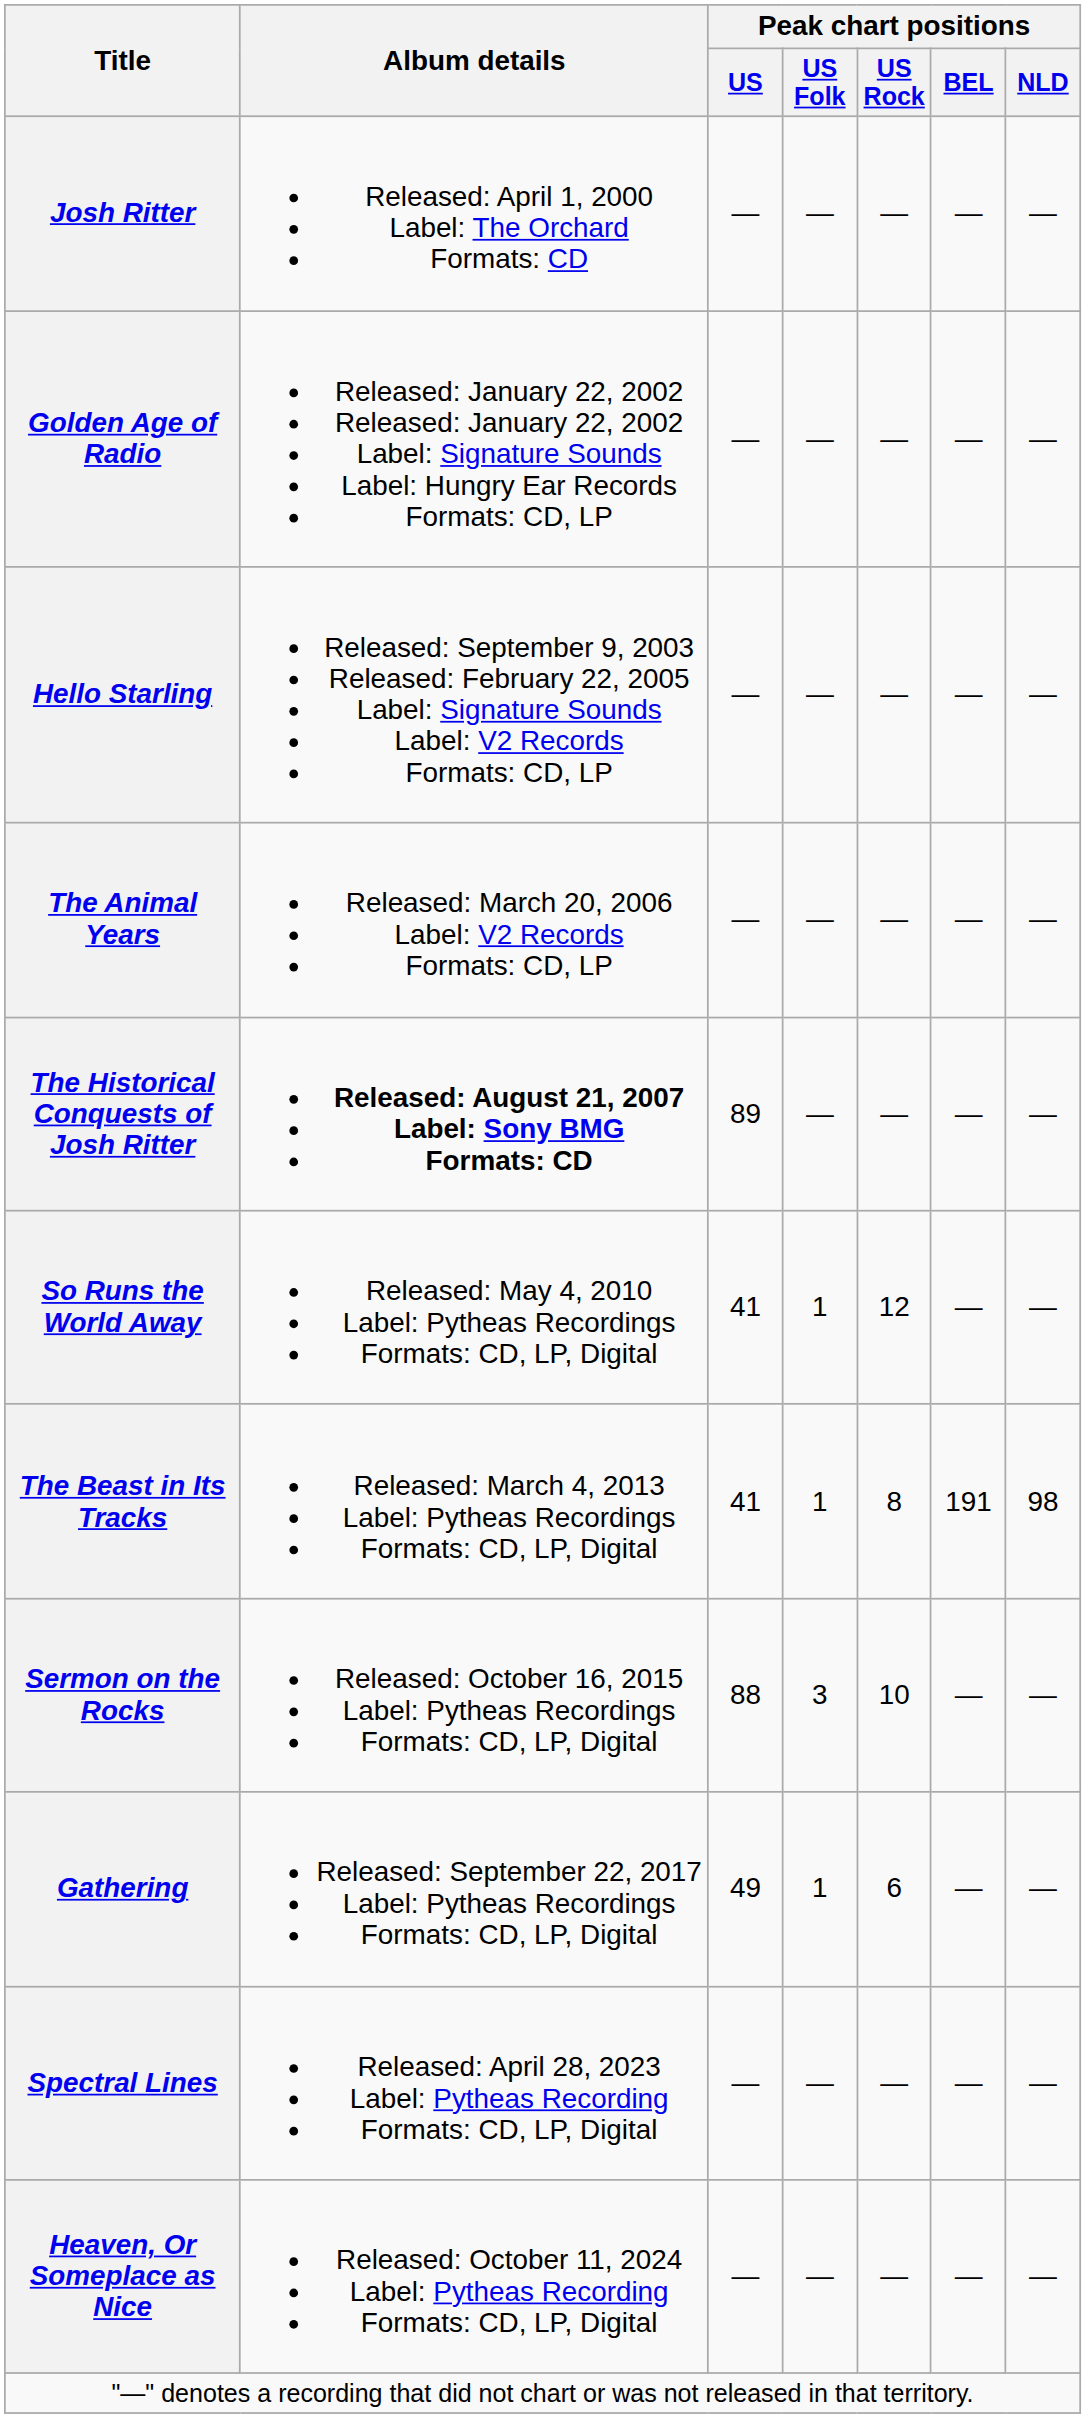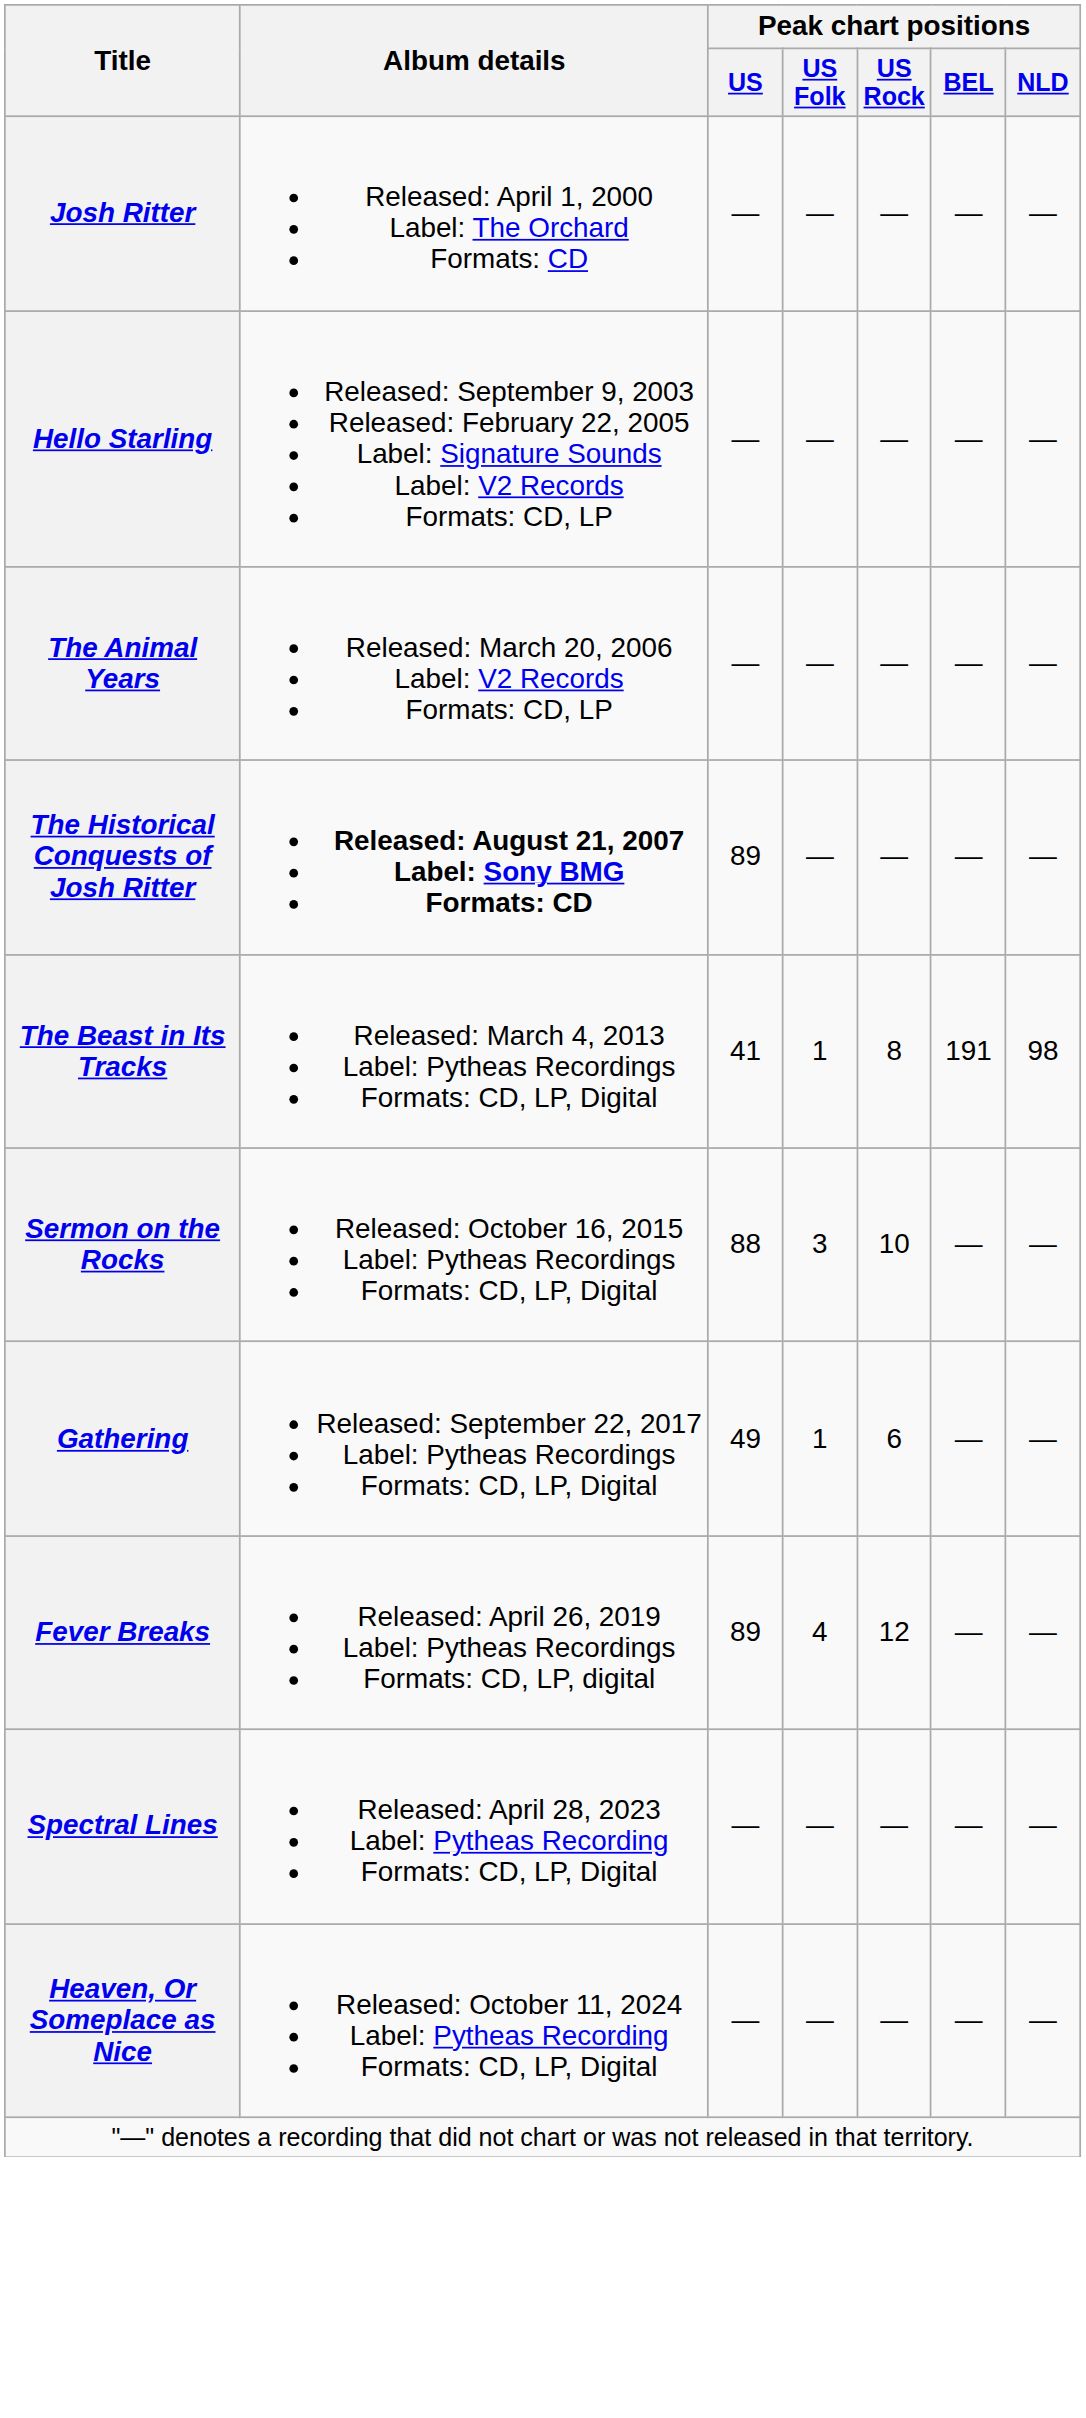- row: Golden Age of Radio | Released: January 22, 2002 Released: January 22, 2002 Label: Signature Sounds Label: Hungry Ear Records Formats: CD, LP | — | — | — | — | —
- row: So Runs the World Away | Released: May 4, 2010 Label: Pytheas Recordings Formats: CD, LP, Digital | 41 | 1 | 12 | — | —
+ row: Fever Breaks | Released: April 26, 2019 Label: Pytheas Recordings Formats: CD, LP, digital | 89 | 4 | 12 | — | —
